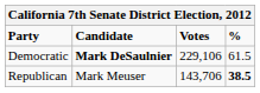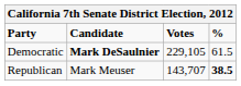Democratic | Votes: 229,106 -> 229,105
Republican | Votes: 143,706 -> 143,707
